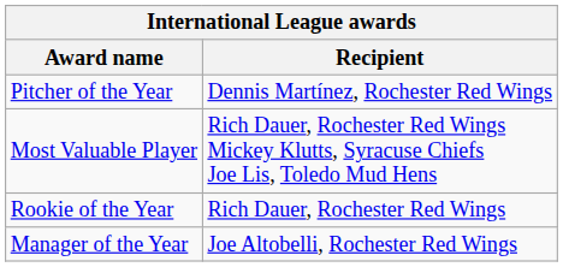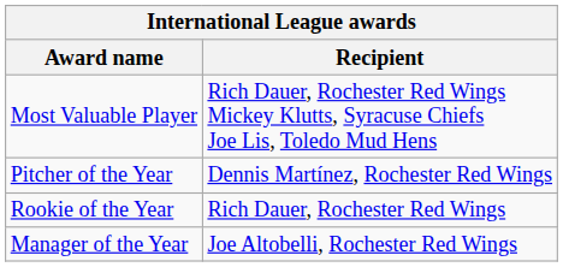rows swapped: Most Valuable Player <-> Pitcher of the Year
